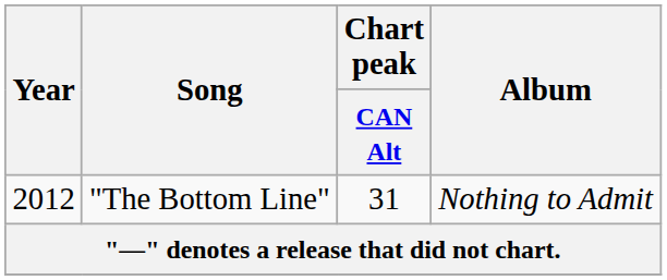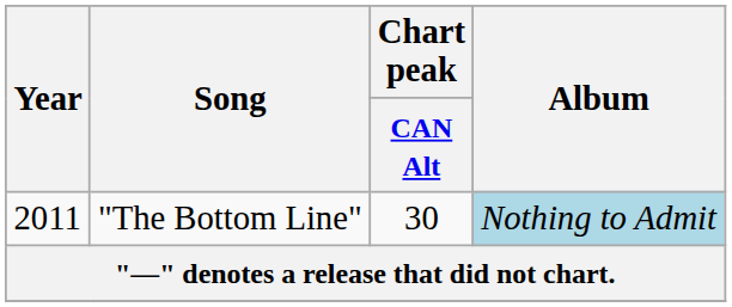"The Bottom Line" | Year: 2012 -> 2011
"The Bottom Line" | Chart peak / CAN Alt: 31 -> 30
"The Bottom Line" | Album: no background -> lightblue background
